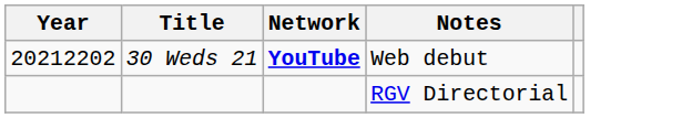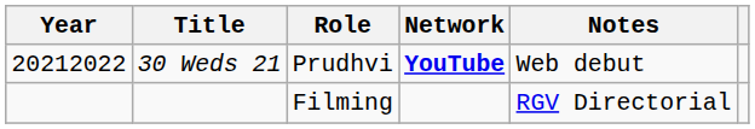+ column: Role | Prudhvi | Filming
30 Weds 21 | Year: 20212202 -> 20212022
